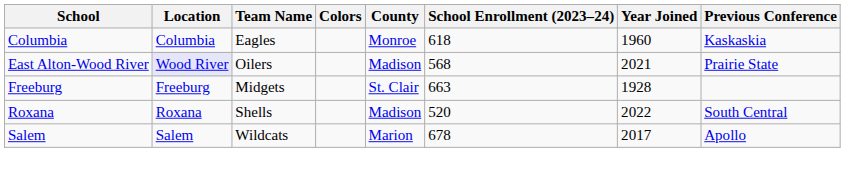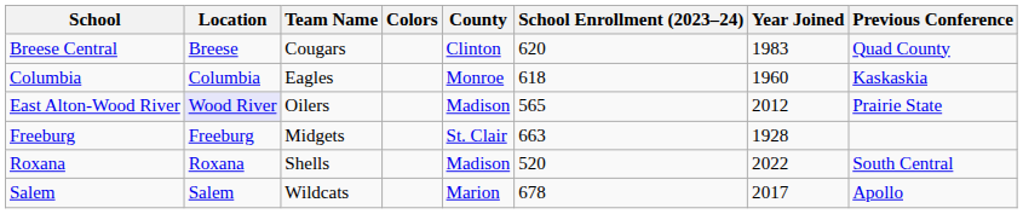+ row: Breese Central | Breese | Cougars | Clinton | 620 | 1983 | Quad County
East Alton-Wood River | School Enrollment (2023–24): 568 -> 565
East Alton-Wood River | Year Joined: 2021 -> 2012
